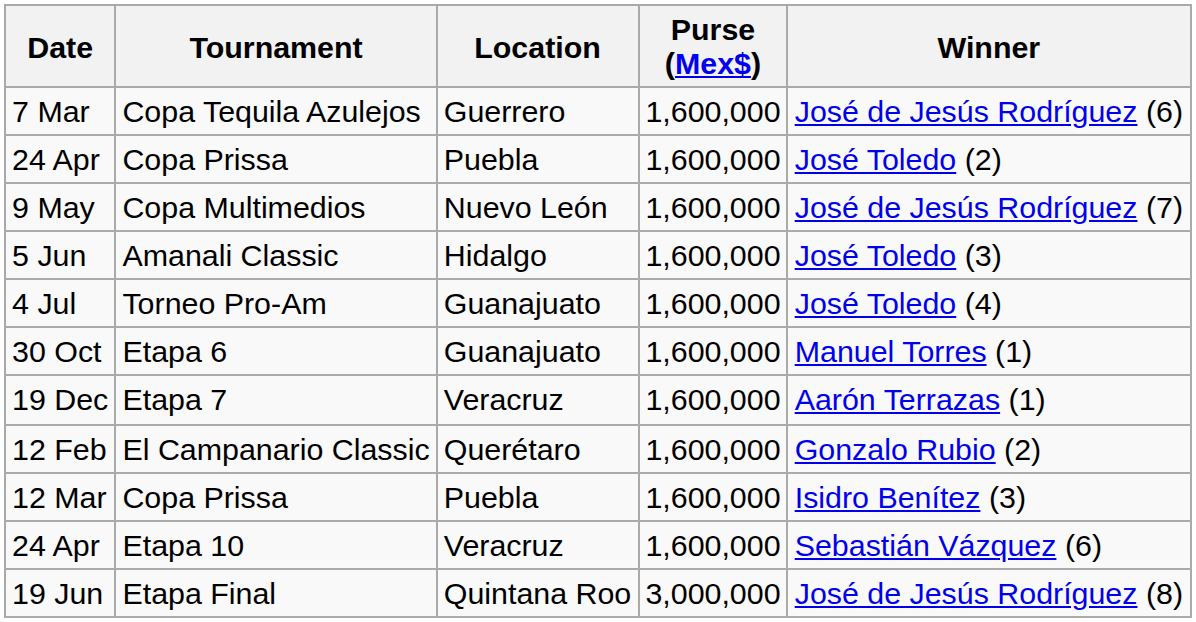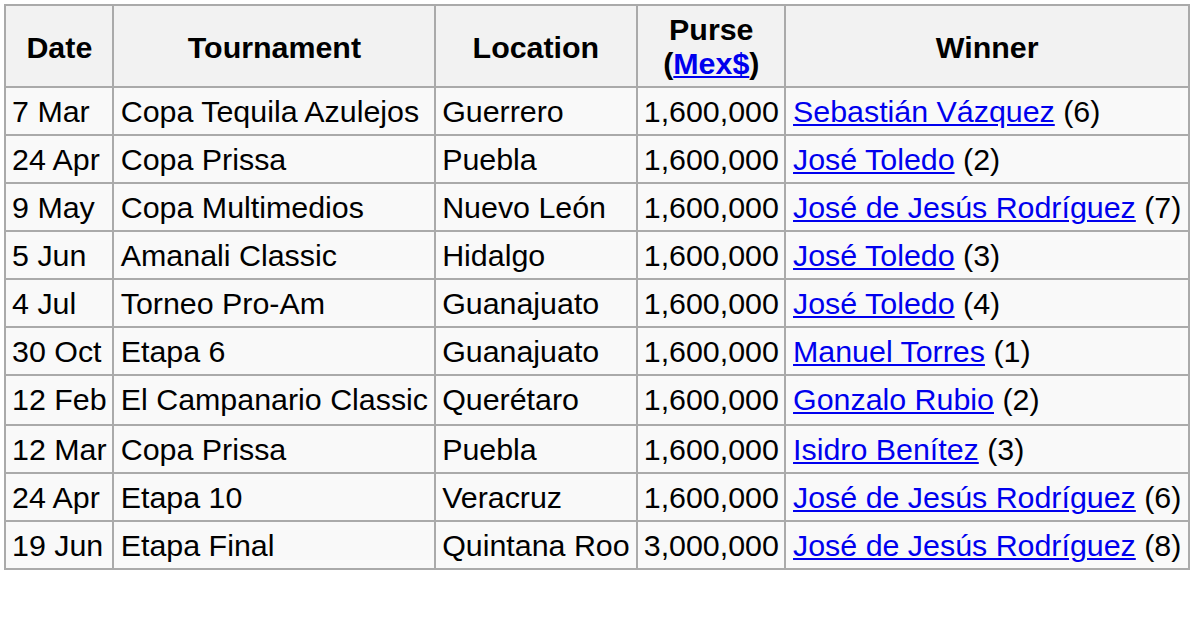7 Mar | Winner: José de Jesús Rodríguez (6) -> Sebastián Vázquez (6)
- row: 19 Dec | Etapa 7 | Veracruz | 1,600,000 | Aarón Terrazas (1)
24 Apr / Etapa 10 | Winner: Sebastián Vázquez (6) -> José de Jesús Rodríguez (6)
